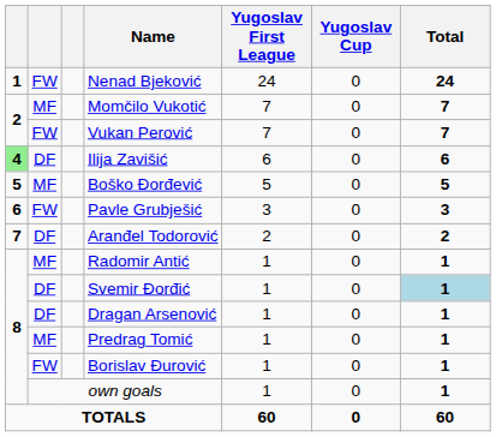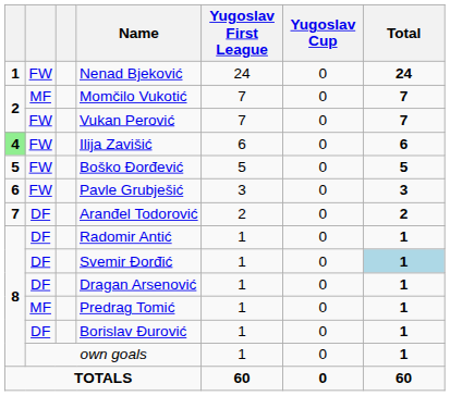Ilija Zavišić | column 2: DF -> FW
Boško Đorđević | column 2: MF -> FW
Radomir Antić | column 2: MF -> DF
Borislav Đurović | column 2: FW -> DF
